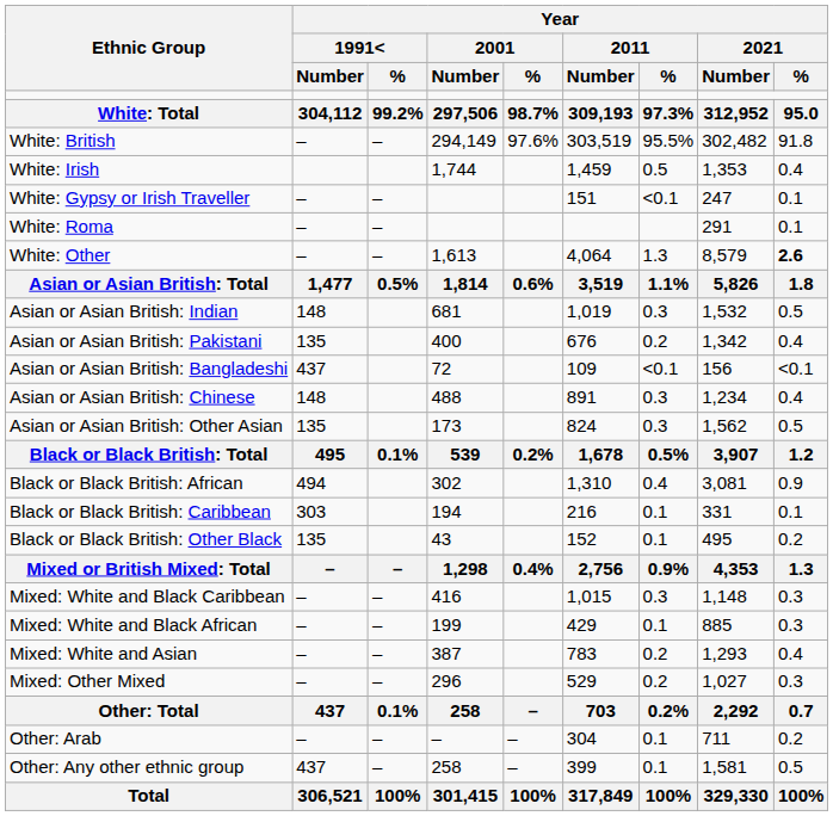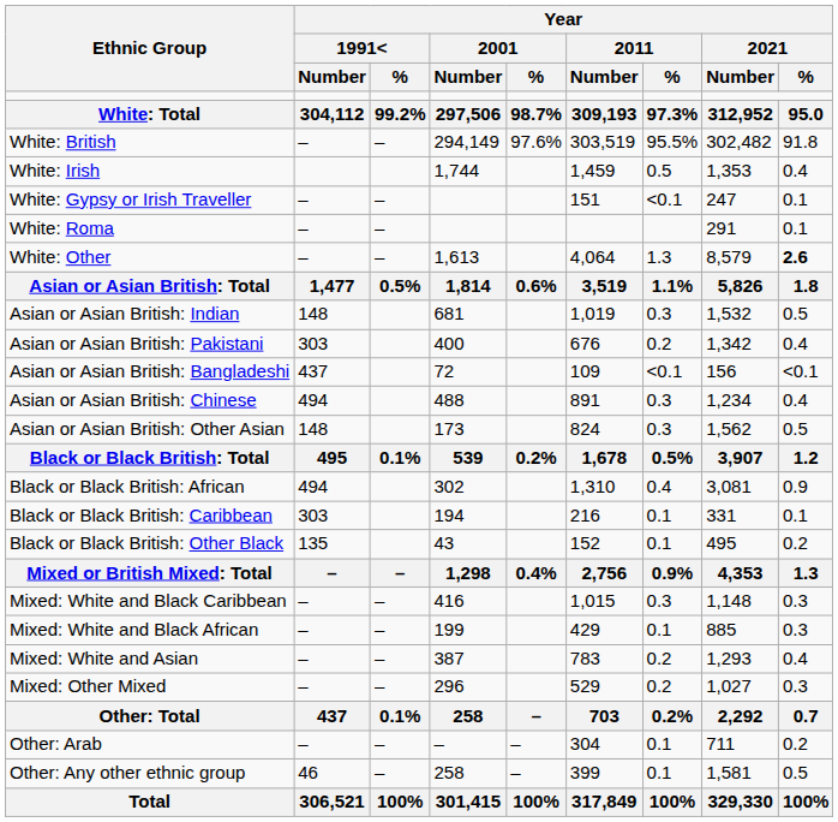Asian or Asian British: Pakistani | Year / 1991< / Number: 135 -> 303
Asian or Asian British: Chinese | Year / 1991< / Number: 148 -> 494
Asian or Asian British: Other Asian | Year / 1991< / Number: 135 -> 148
Other: Any other ethnic group | Year / 1991< / Number: 437 -> 46
